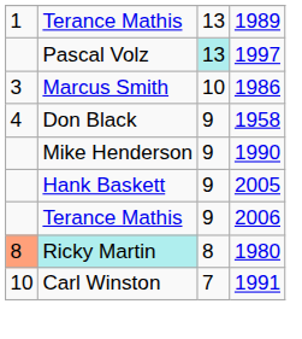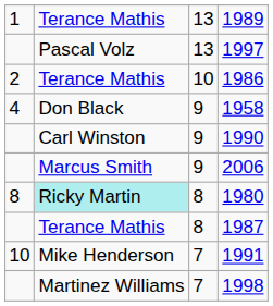1997 | column 3: paleturquoise background -> no background
1986 | column 1: 3 -> 2
1986 | column 2: Marcus Smith -> Terance Mathis
1990 | column 2: Mike Henderson -> Carl Winston
- row: Hank Baskett | 9 | 2005
2006 | column 2: Terance Mathis -> Marcus Smith
1980 | column 1: lightsalmon background -> no background
+ row: Terance Mathis | 8 | 1987
1991 | column 2: Carl Winston -> Mike Henderson
+ row: Martinez Williams | 7 | 1998
